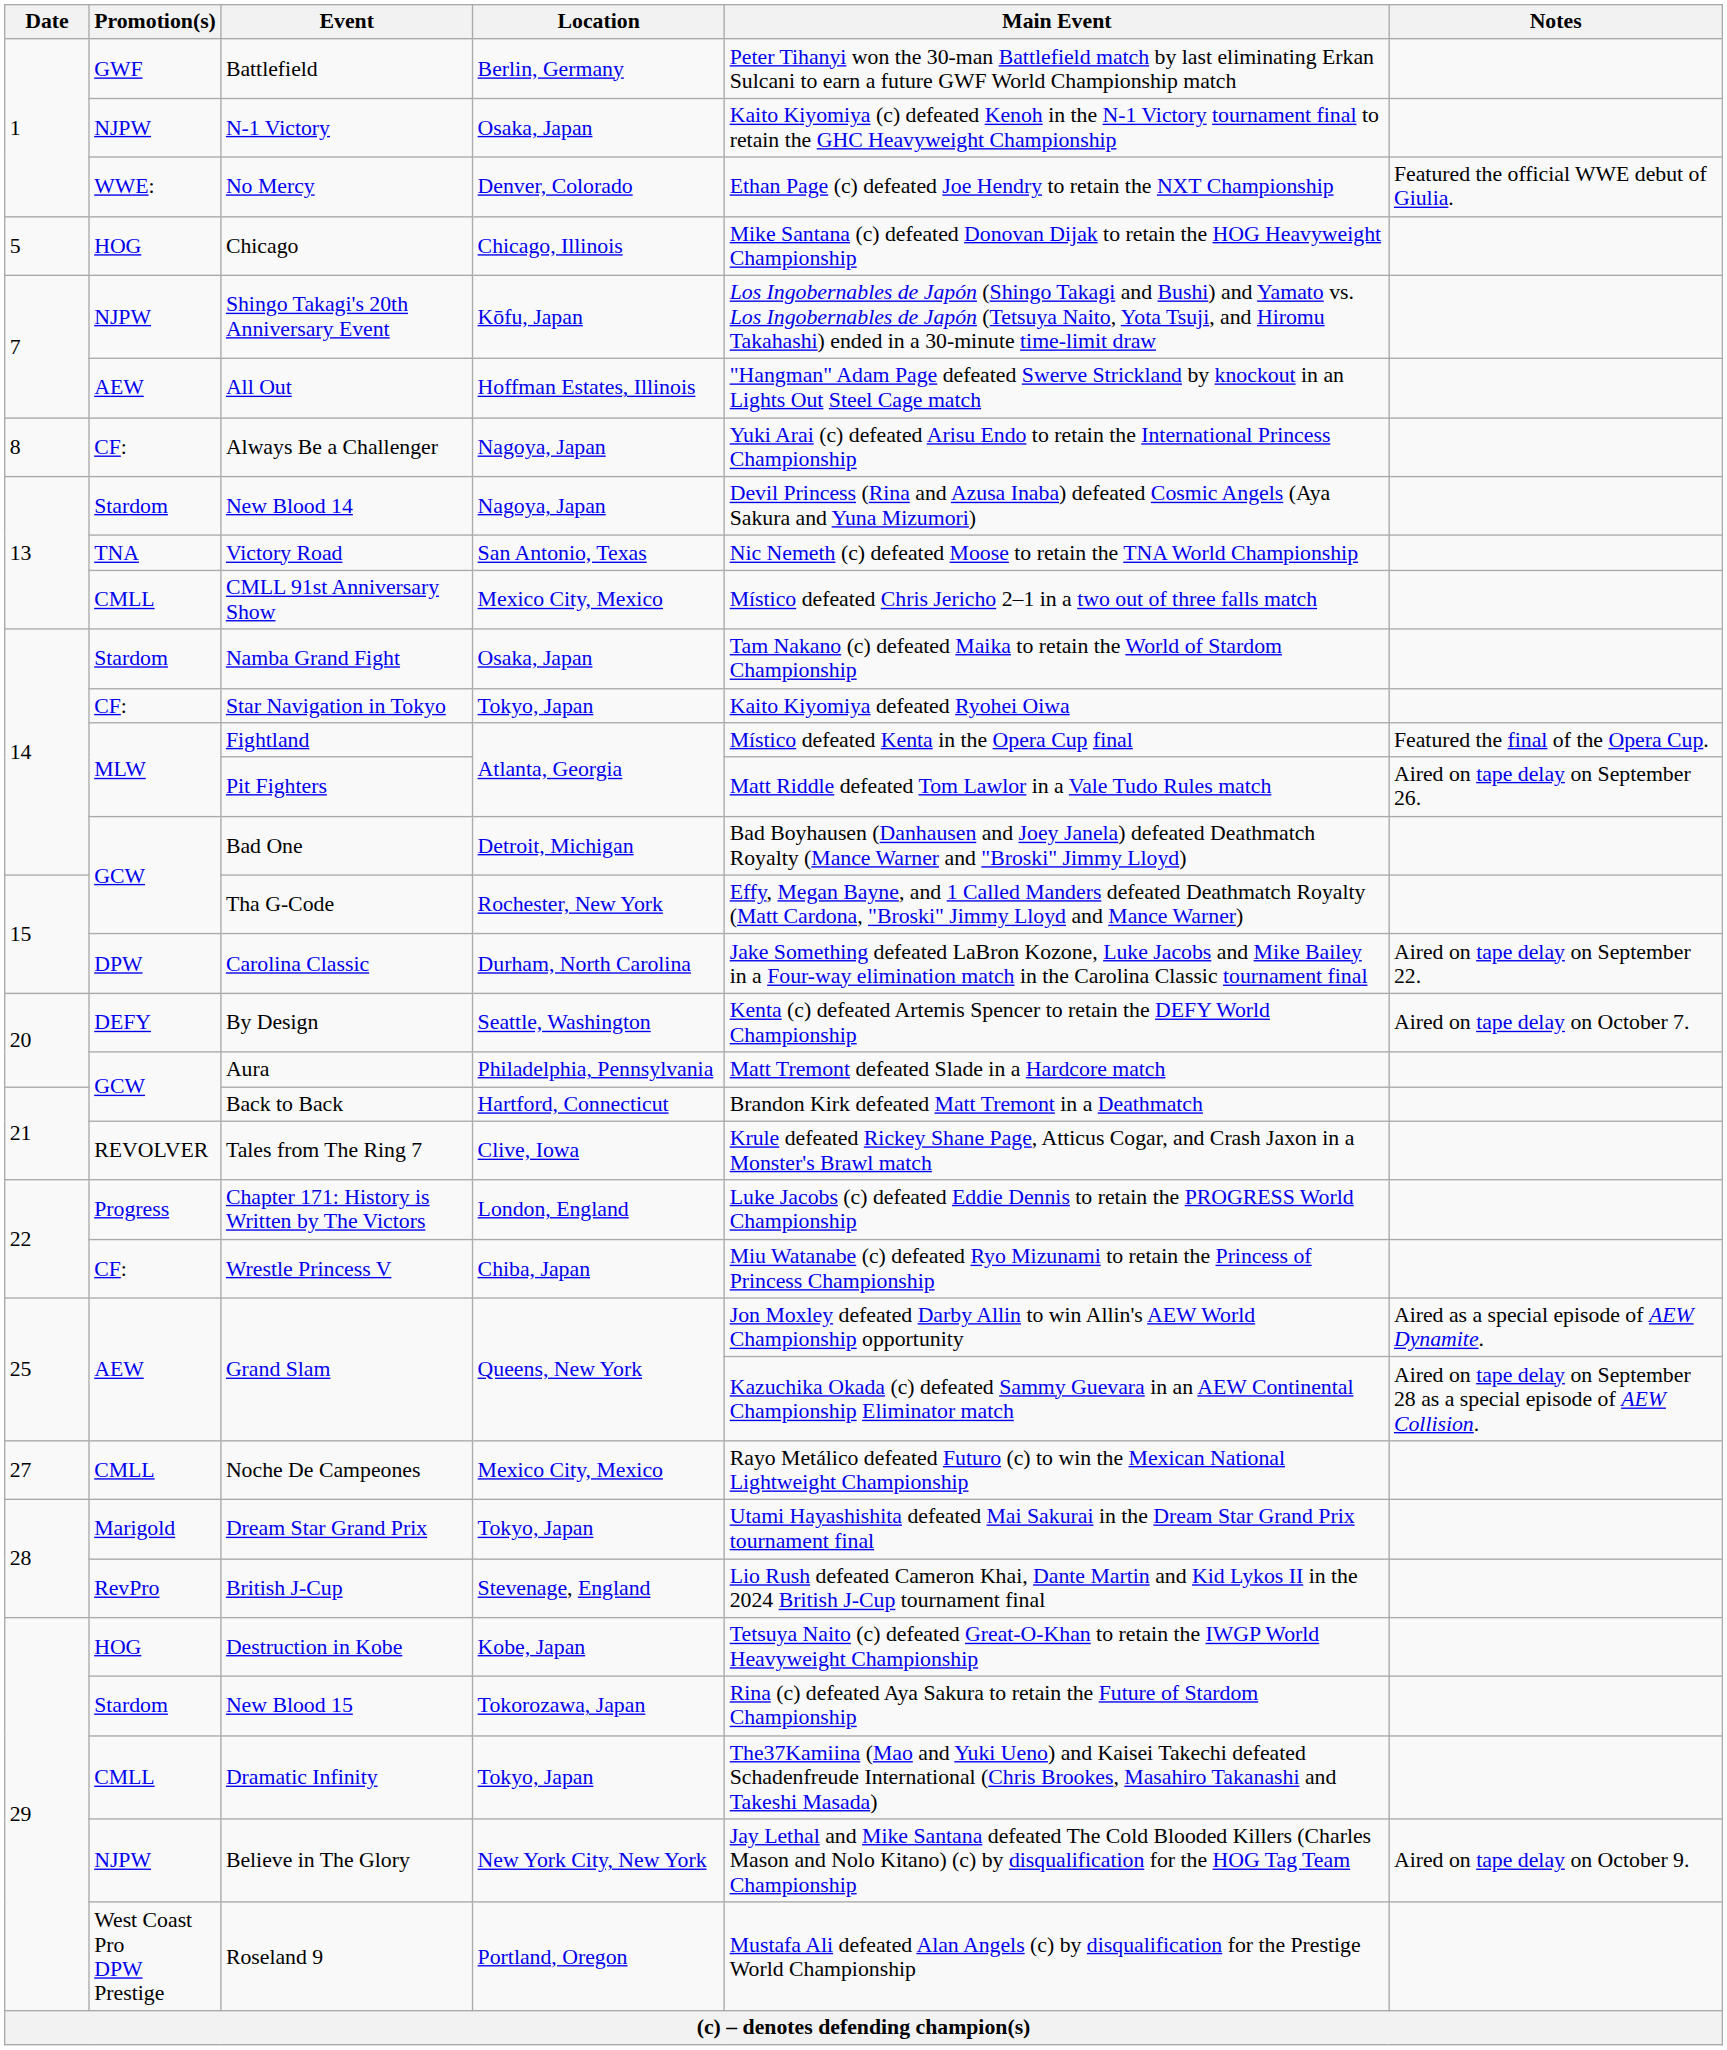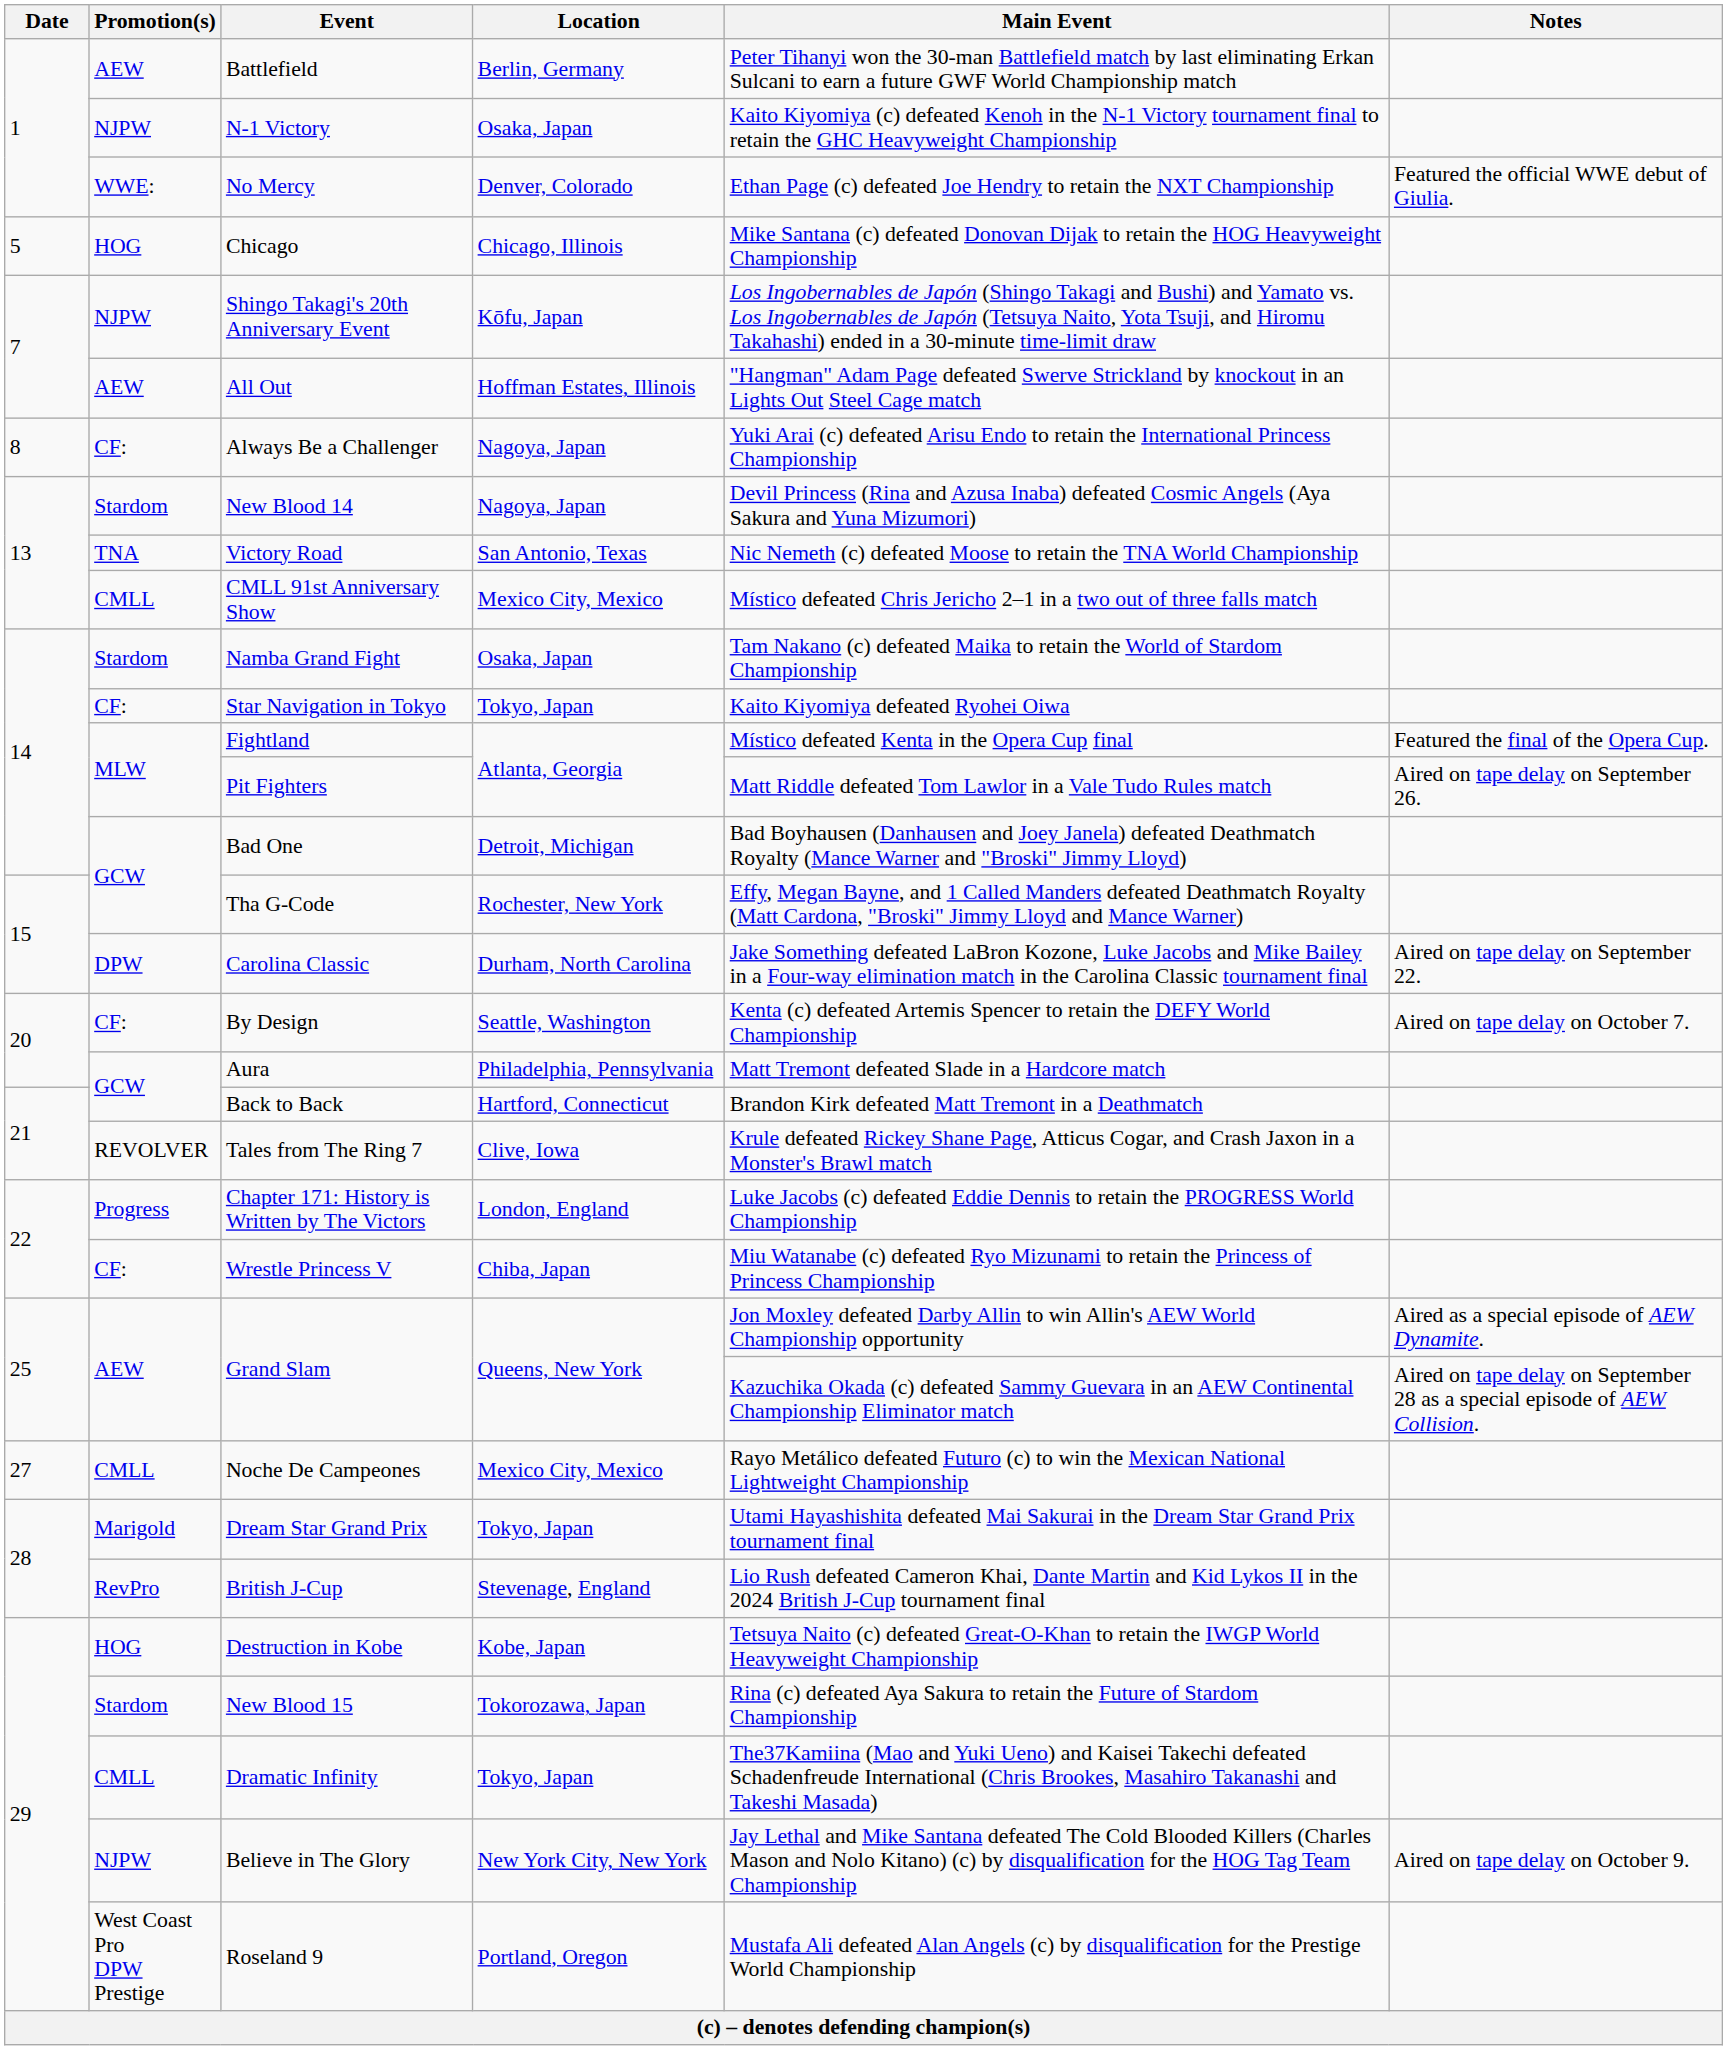Battlefield | Promotion(s): GWF -> AEW
By Design | Promotion(s): DEFY -> CF:
